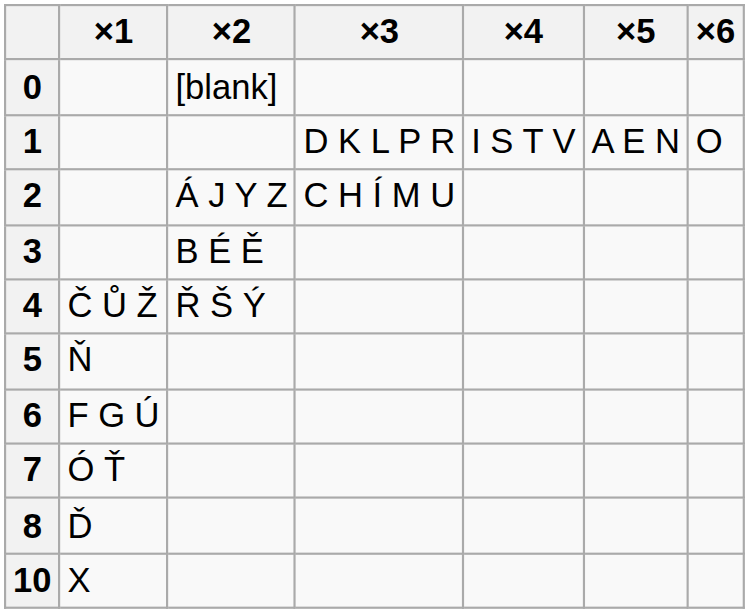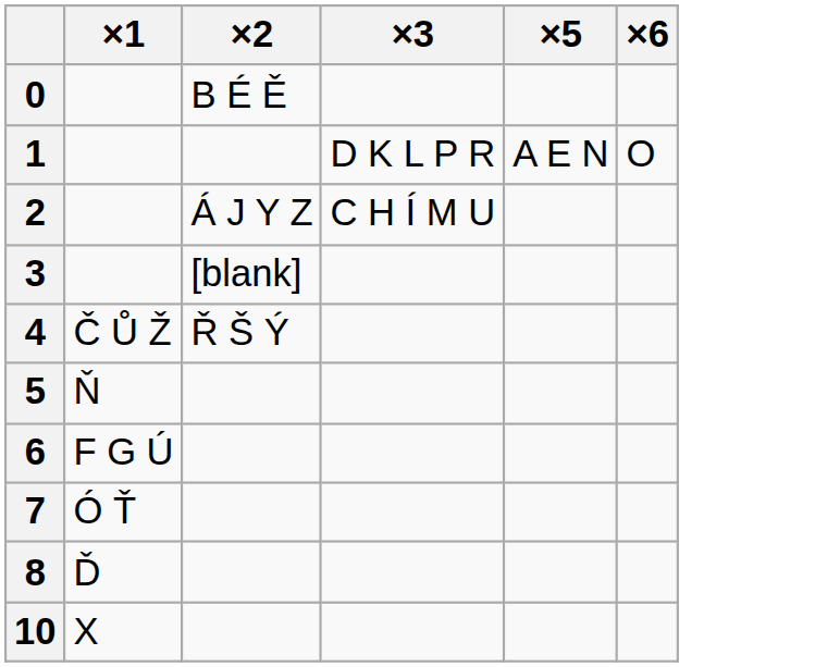- column: ×4 | I S T V
0 | ×2: [blank] -> B É Ě
3 | ×2: B É Ě -> [blank]
